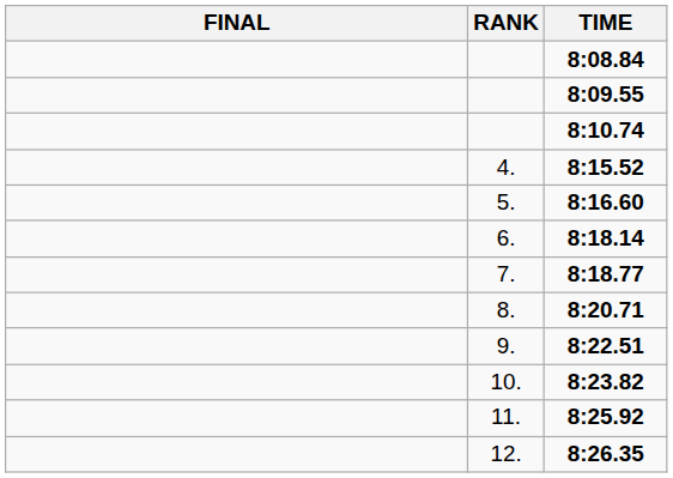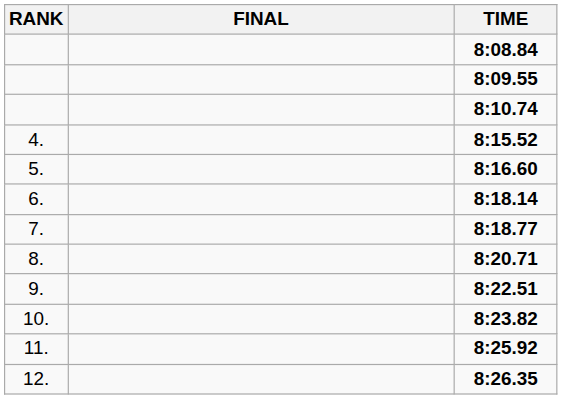columns swapped: RANK <-> FINAL
